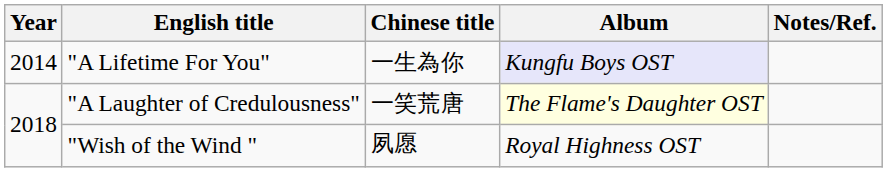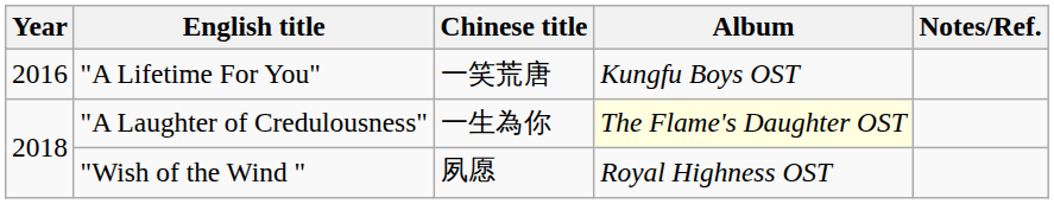"A Lifetime For You" | Year: 2014 -> 2016
"A Lifetime For You" | Chinese title: 一生為你 -> 一笑荒唐
"A Lifetime For You" | Album: lavender background -> no background
"A Laughter of Credulousness" | Chinese title: 一笑荒唐 -> 一生為你
